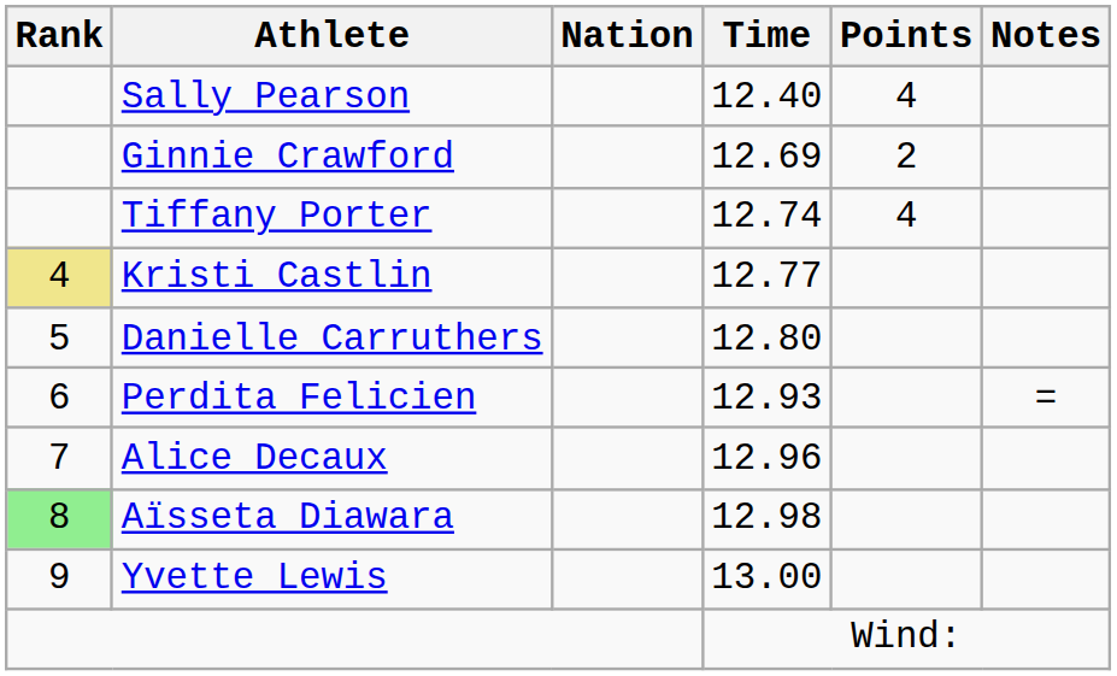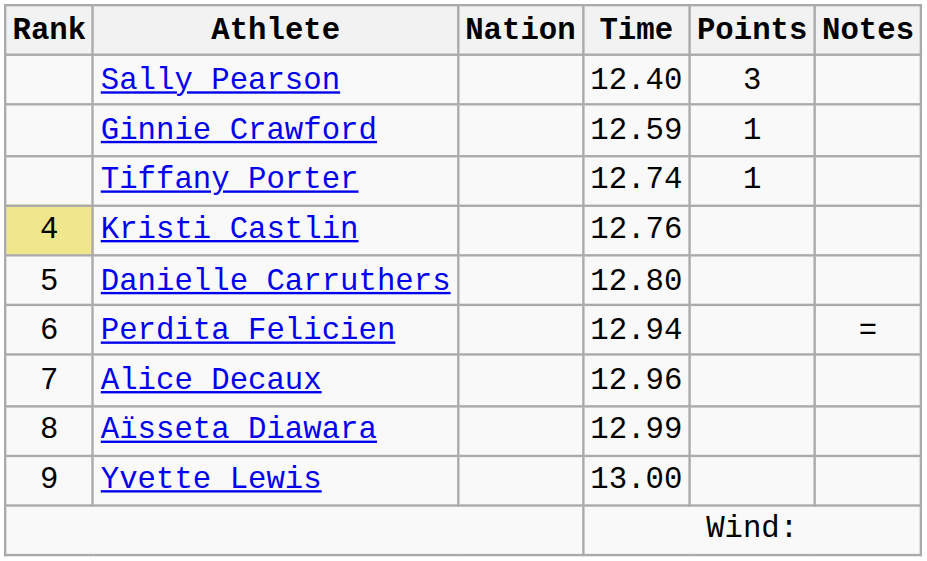Sally Pearson | Points: 4 -> 3
Ginnie Crawford | Time: 12.69 -> 12.59
Ginnie Crawford | Points: 2 -> 1
Tiffany Porter | Points: 4 -> 1
Kristi Castlin | Time: 12.77 -> 12.76
Perdita Felicien | Time: 12.93 -> 12.94
Aïsseta Diawara | Rank: lightgreen background -> no background
Aïsseta Diawara | Time: 12.98 -> 12.99
